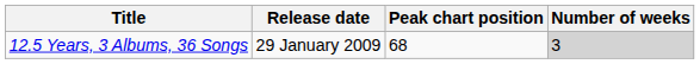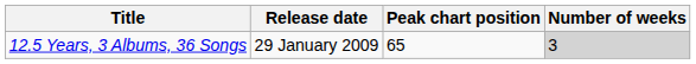12.5 Years, 3 Albums, 36 Songs | Peak chart position: 68 -> 65
